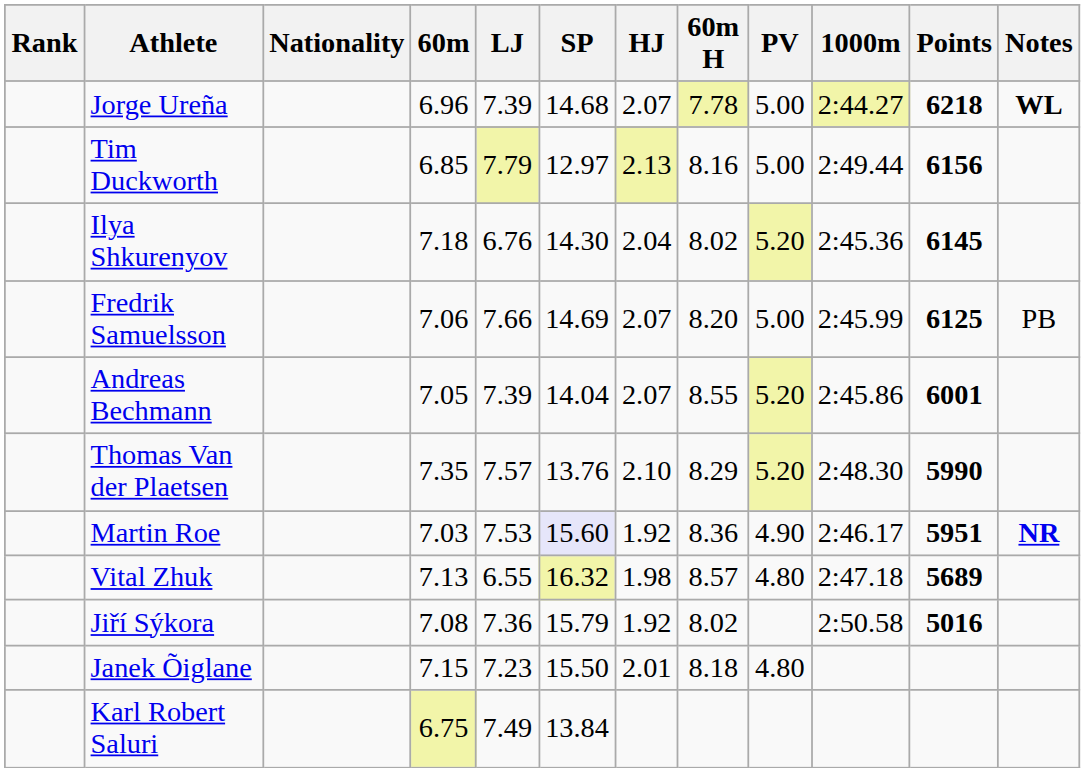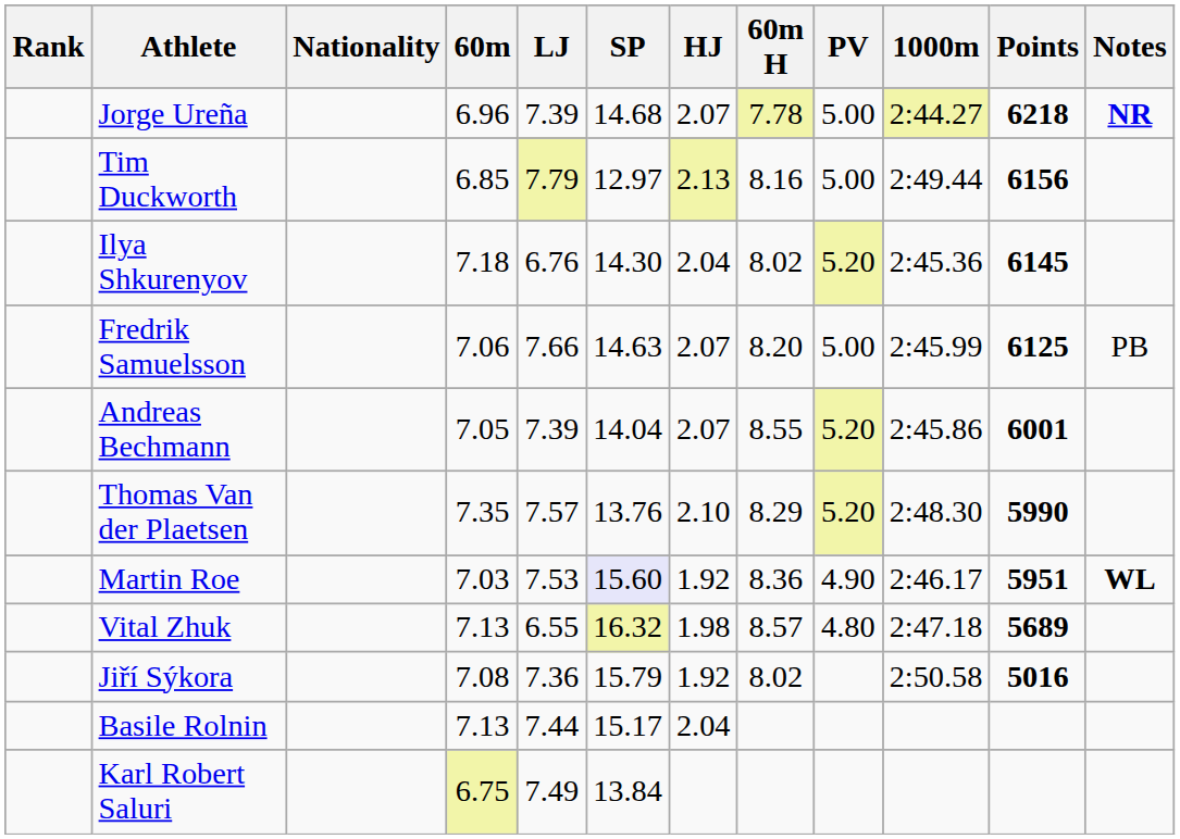Jorge Ureña | Notes: WL -> NR
Fredrik Samuelsson | SP: 14.69 -> 14.63
Martin Roe | Notes: NR -> WL
- row: Janek Õiglane | 7.15 | 7.23 | 15.50 | 2.01 | 8.18 | 4.80
+ row: Basile Rolnin | 7.13 | 7.44 | 15.17 | 2.04
